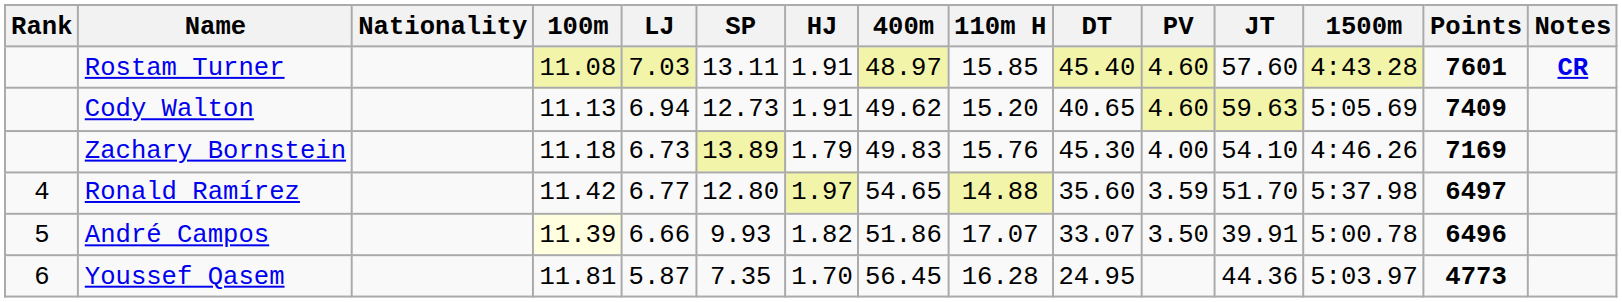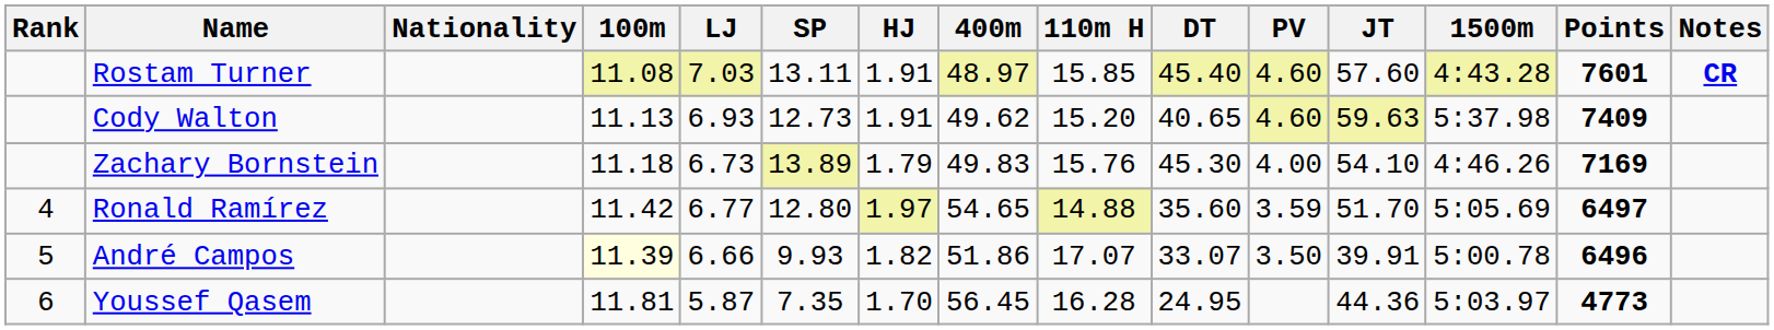Cody Walton | LJ: 6.94 -> 6.93
Cody Walton | 1500m: 5:05.69 -> 5:37.98
Ronald Ramírez | 1500m: 5:37.98 -> 5:05.69
